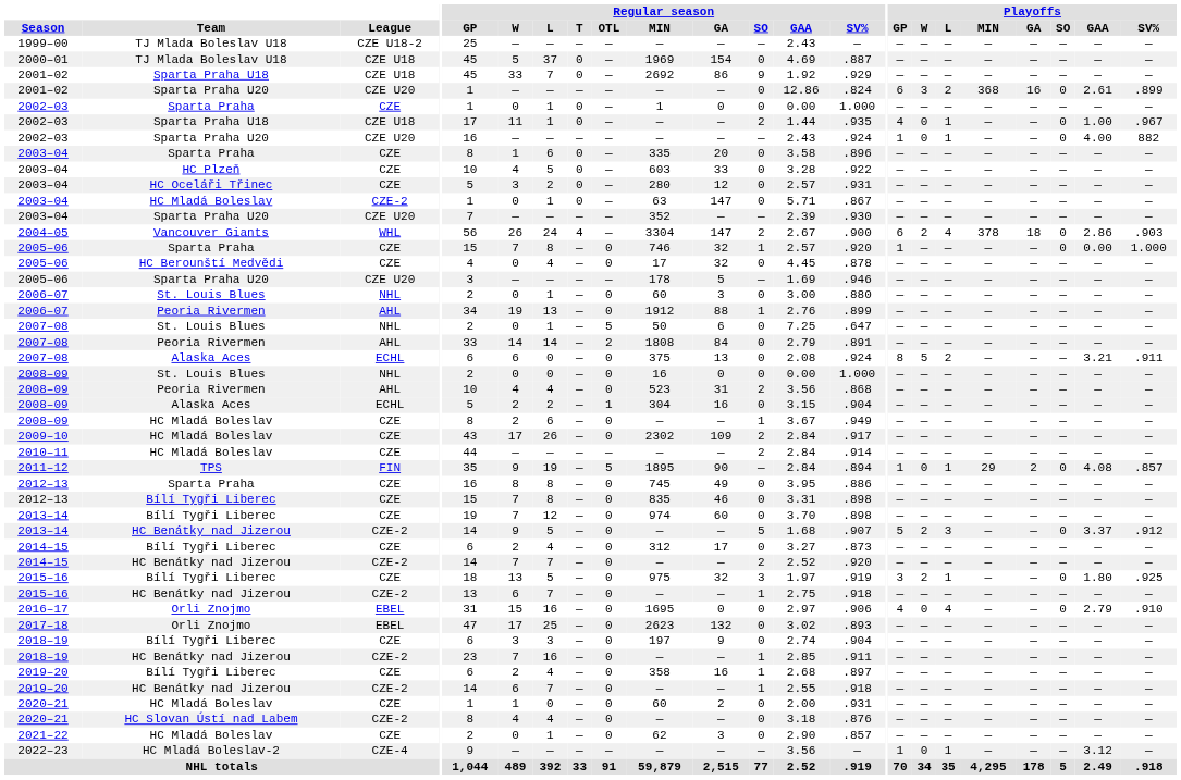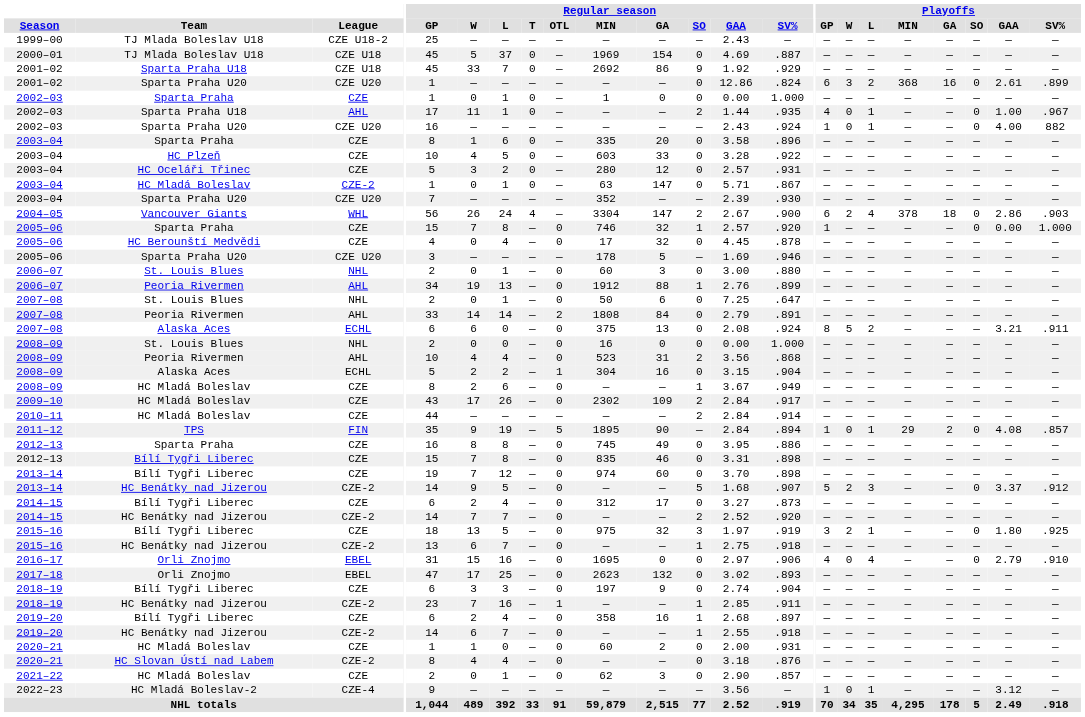2002–03 / Sparta Praha U18 | League: CZE U18 -> AHL
2007–08 / St. Louis Blues | Regular season / OTL: 5 -> 0
2018–19 / HC Benátky nad Jizerou | Regular season / OTL: 0 -> 1
